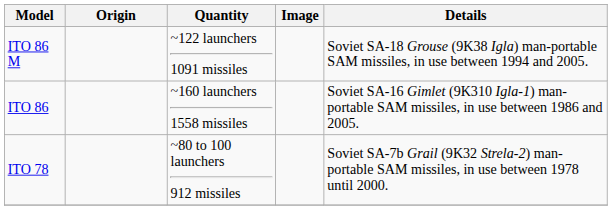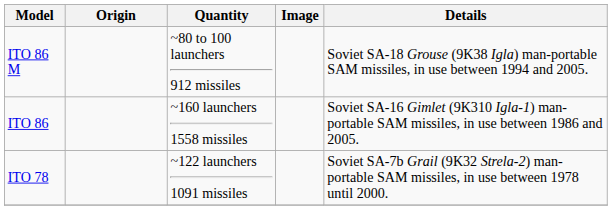ITO 86 M | Quantity: ~122 launchers 1091 missiles -> ~80 to 100 launchers 912 missiles
ITO 78 | Quantity: ~80 to 100 launchers 912 missiles -> ~122 launchers 1091 missiles
